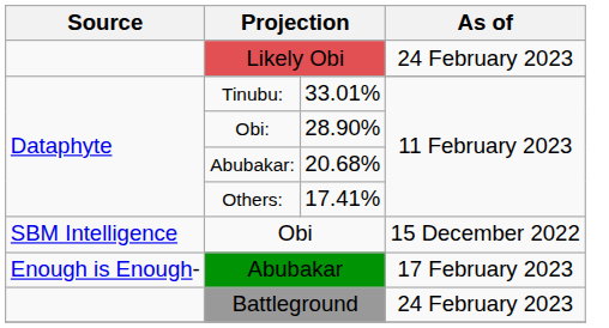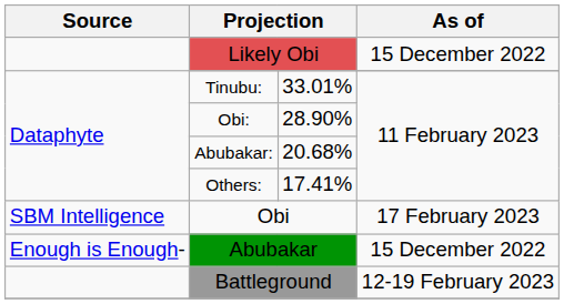Likely Obi | As of: 24 February 2023 -> 15 December 2022
Obi | As of: 15 December 2022 -> 17 February 2023
Abubakar | As of: 17 February 2023 -> 15 December 2022
Battleground | As of: 24 February 2023 -> 12-19 February 2023
